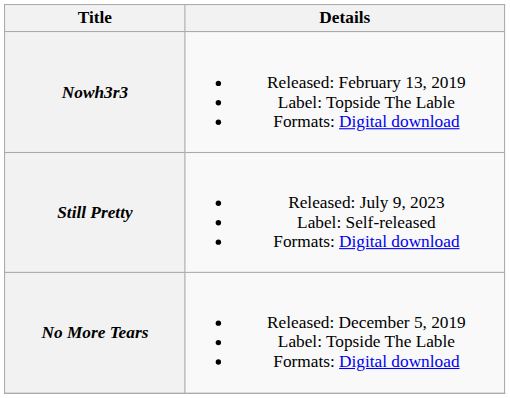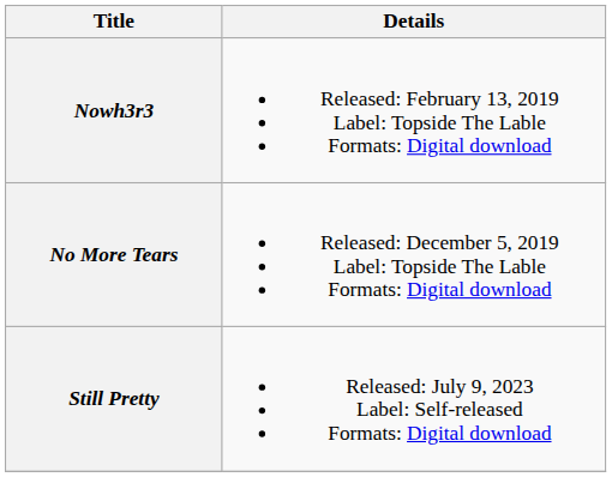rows swapped: No More Tears <-> Still Pretty
